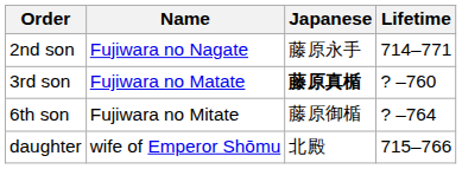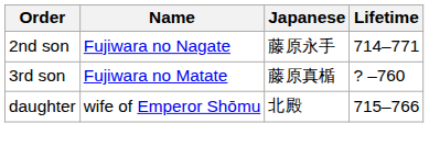3rd son | Japanese: bold -> normal
- row: 6th son | Fujiwara no Mitate | 藤原御楯 | ? –764
